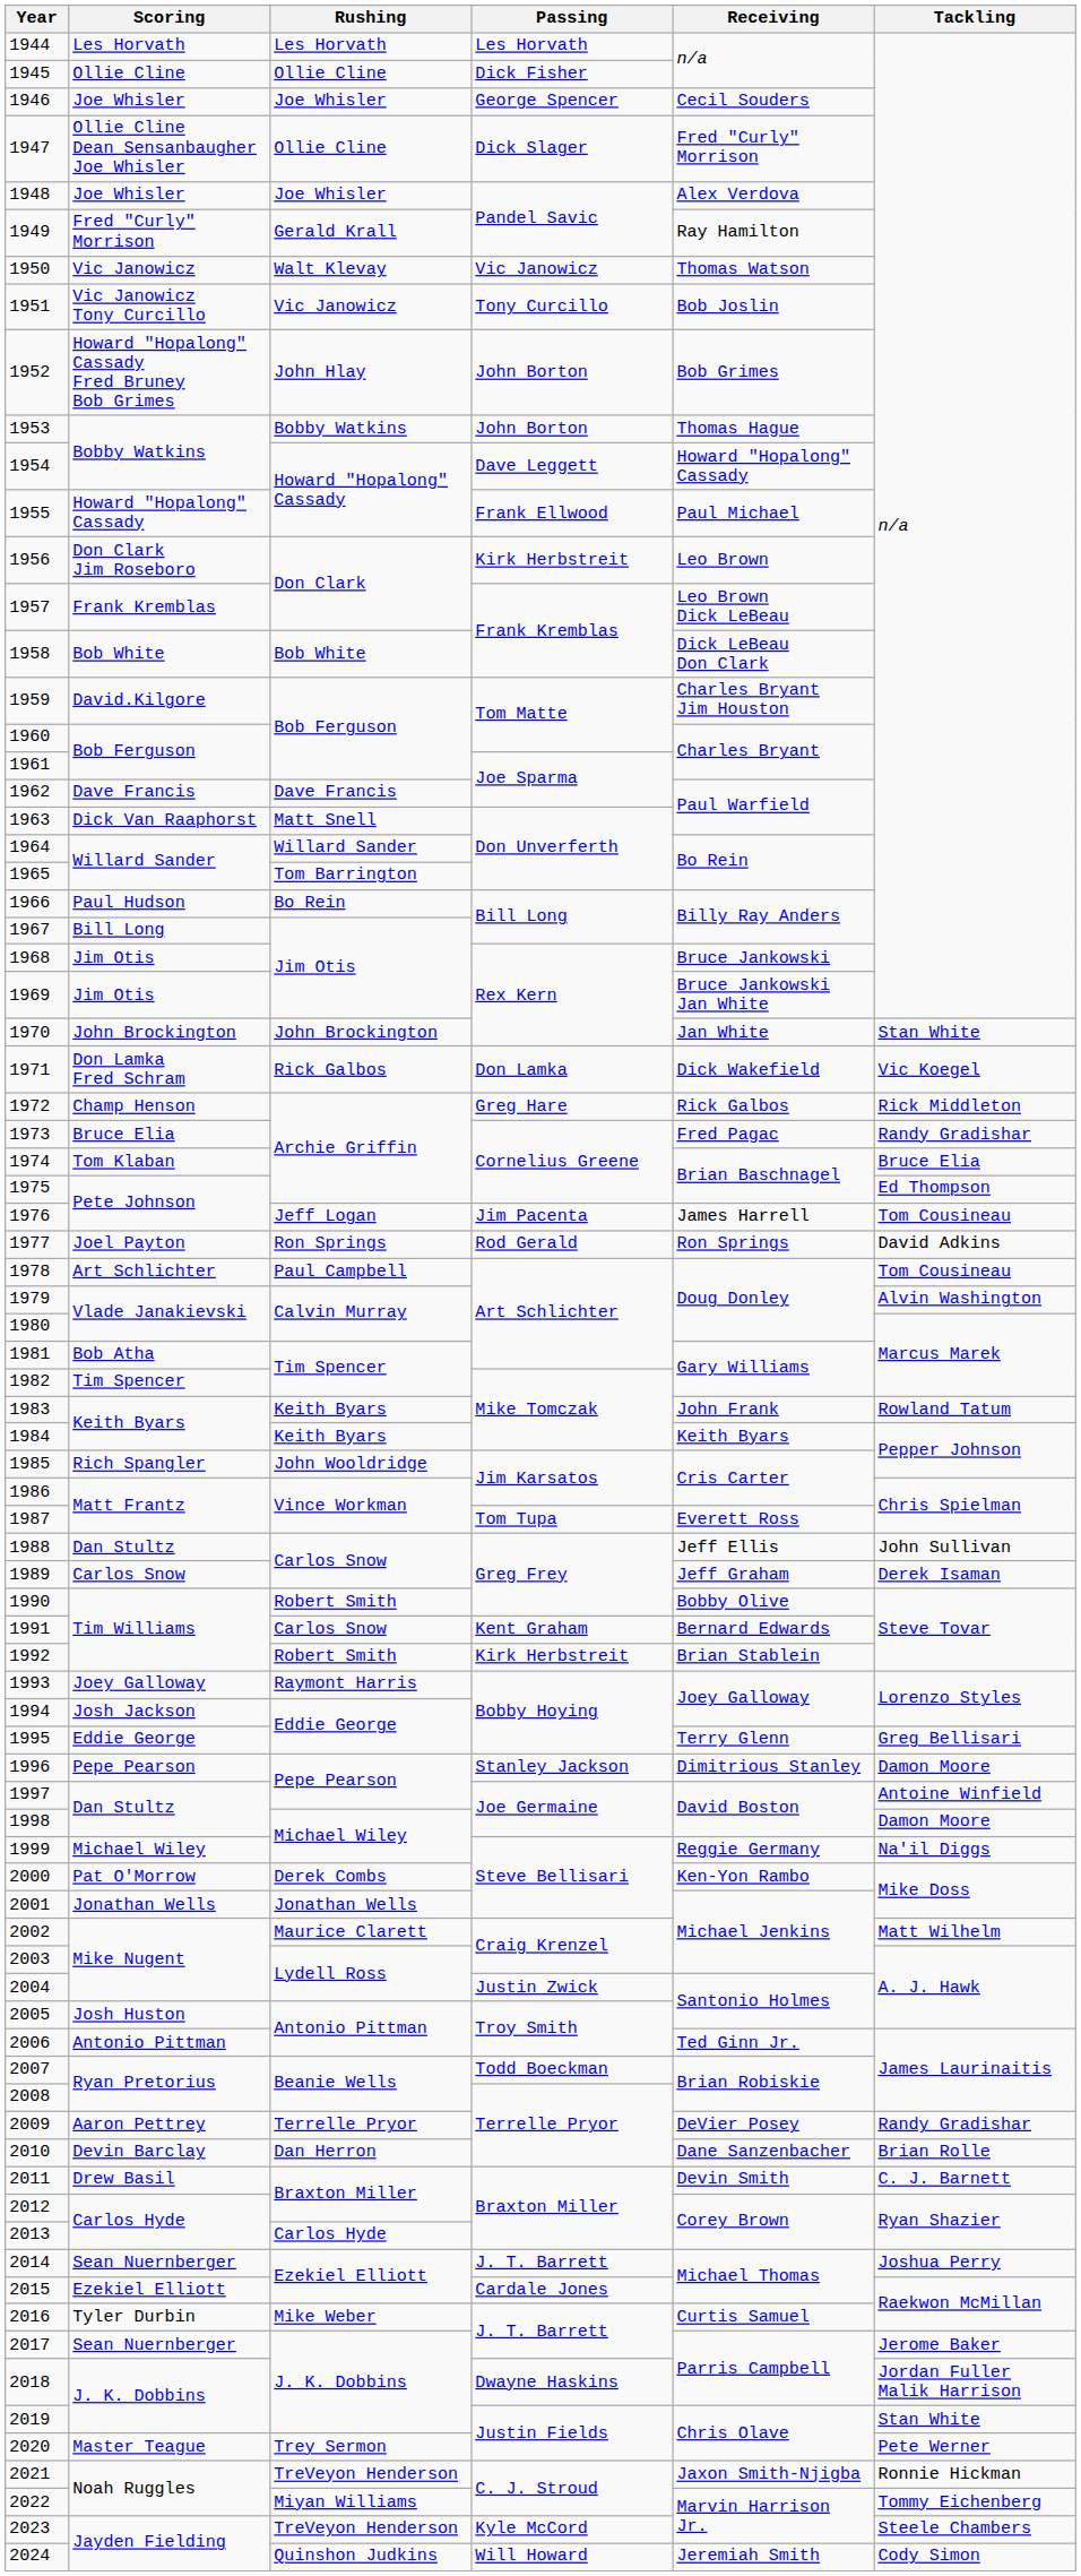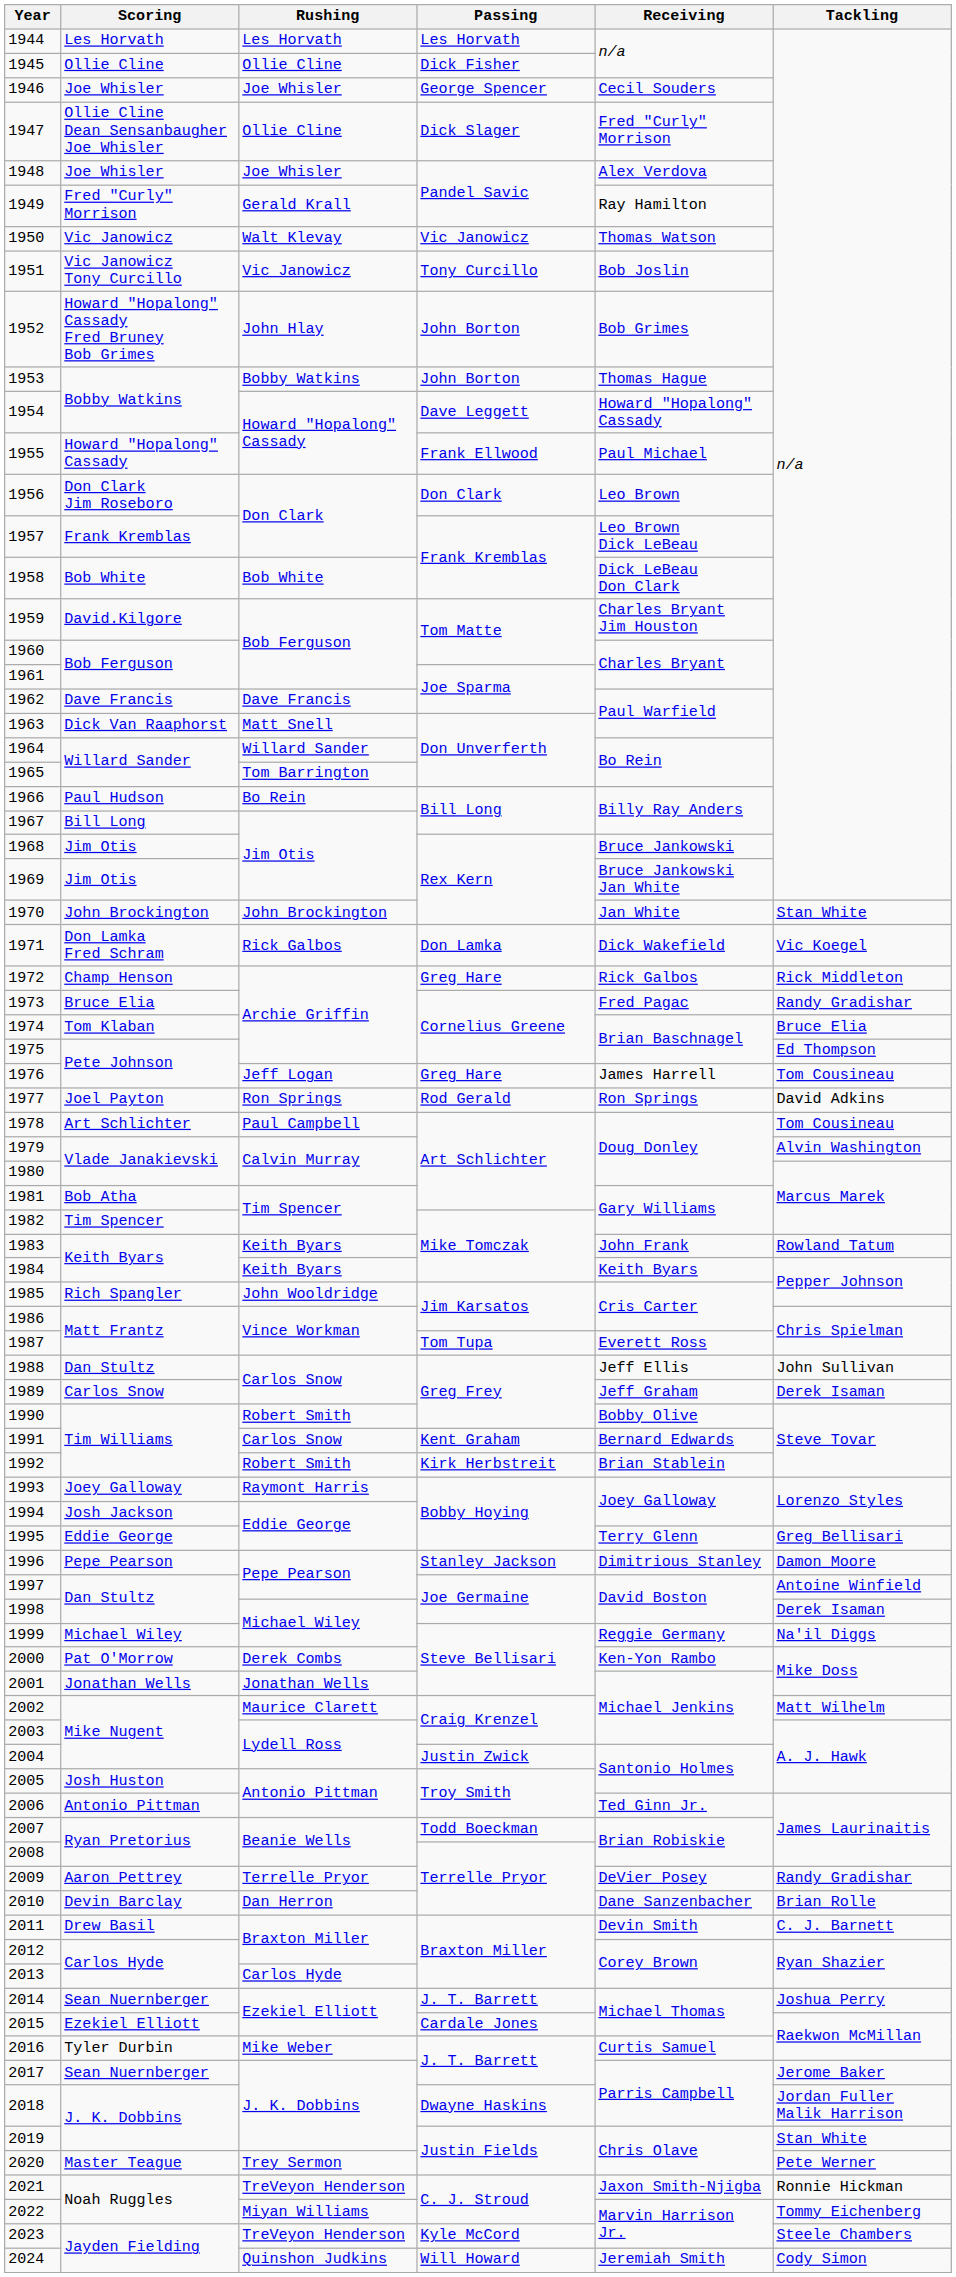1956 | Passing: Kirk Herbstreit -> Don Clark
1976 | Passing: Jim Pacenta -> Greg Hare
1998 | Tackling: Damon Moore -> Derek Isaman
